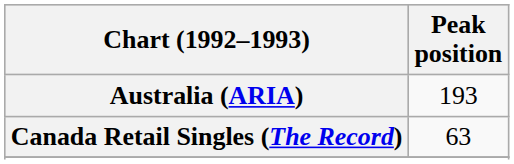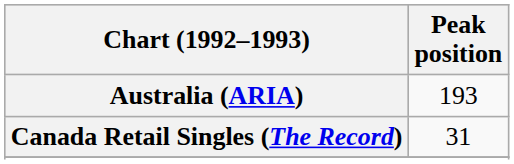Canada Retail Singles (The Record) | Peak position: 63 -> 31
